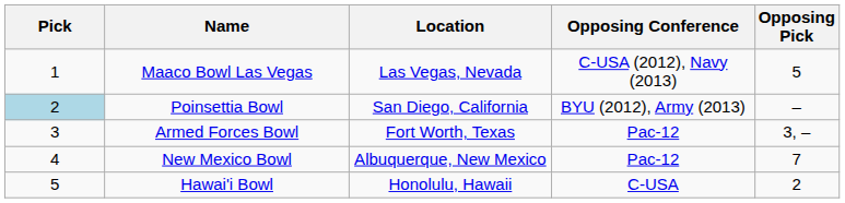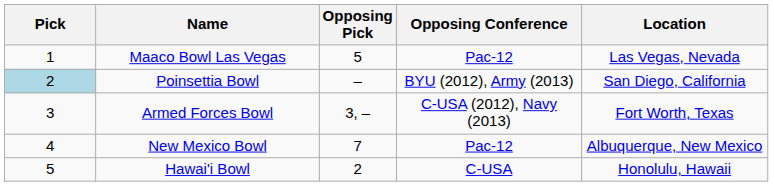columns swapped: Location <-> Opposing Pick
Maaco Bowl Las Vegas | Opposing Conference: C-USA (2012), Navy (2013) -> Pac-12
Armed Forces Bowl | Opposing Conference: Pac-12 -> C-USA (2012), Navy (2013)
